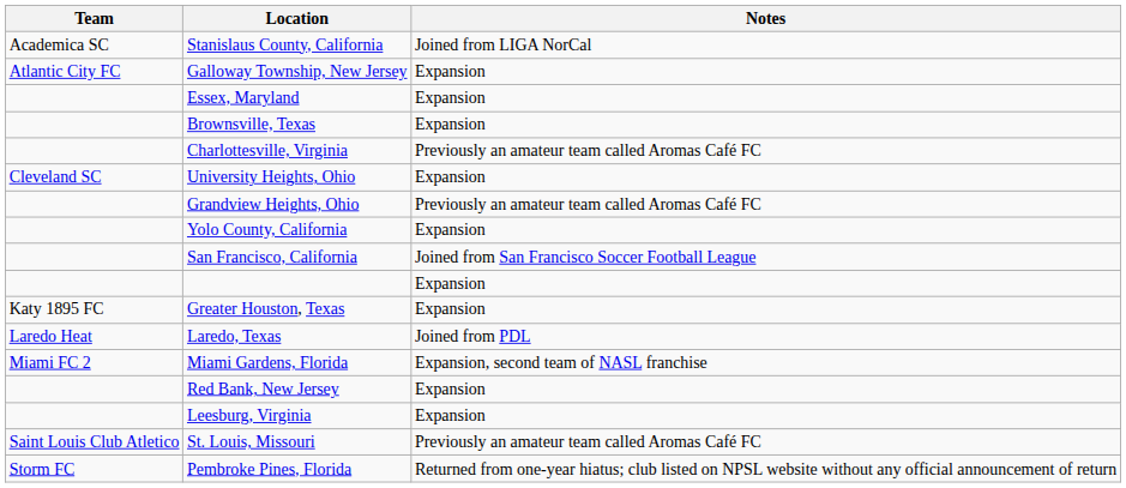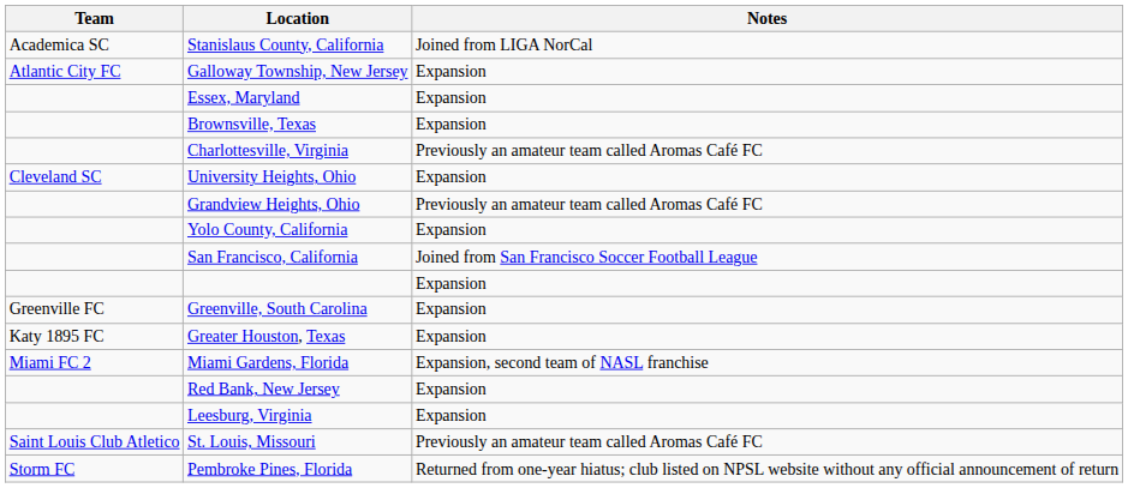+ row: Greenville FC | Greenville, South Carolina | Expansion
- row: Laredo Heat | Laredo, Texas | Joined from PDL
